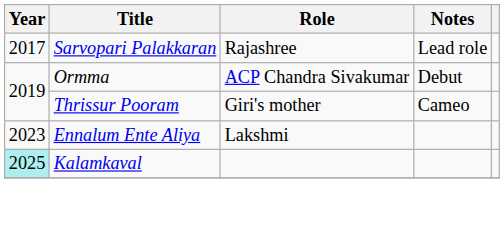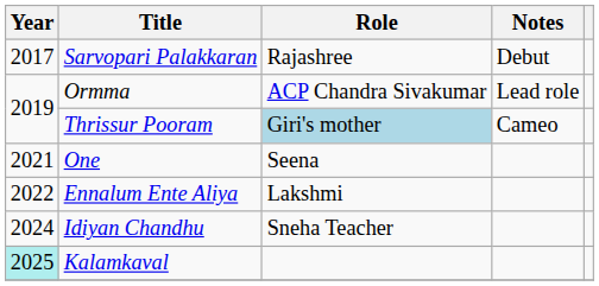Sarvopari Palakkaran | Notes: Lead role -> Debut
Ormma | Notes: Debut -> Lead role
Thrissur Pooram | Role: no background -> lightblue background
+ row: 2021 | One | Seena
Ennalum Ente Aliya | Year: 2023 -> 2022
+ row: 2024 | Idiyan Chandhu | Sneha Teacher
